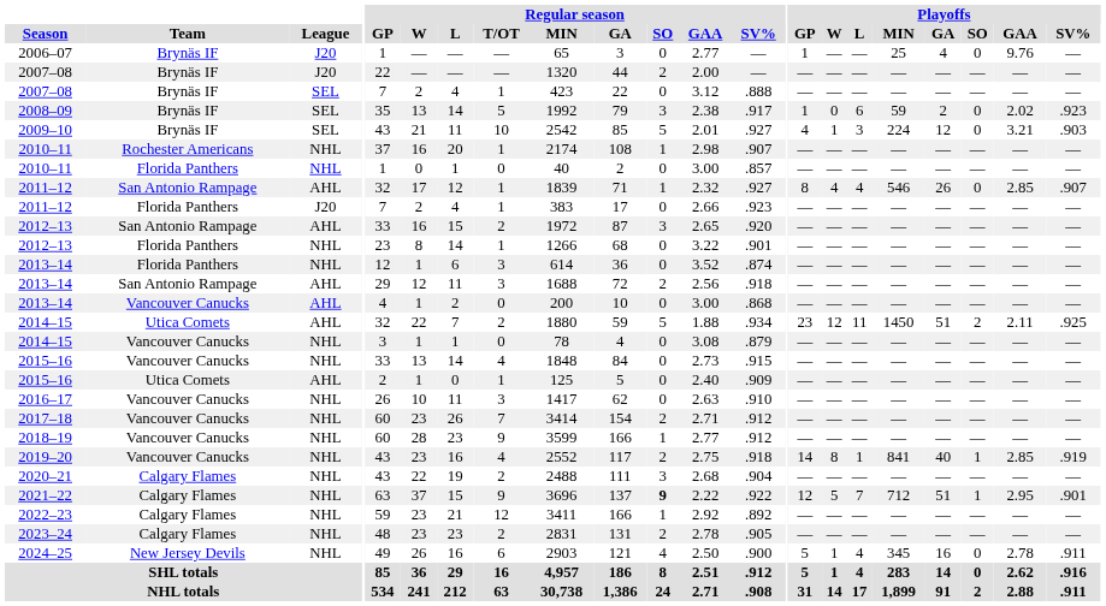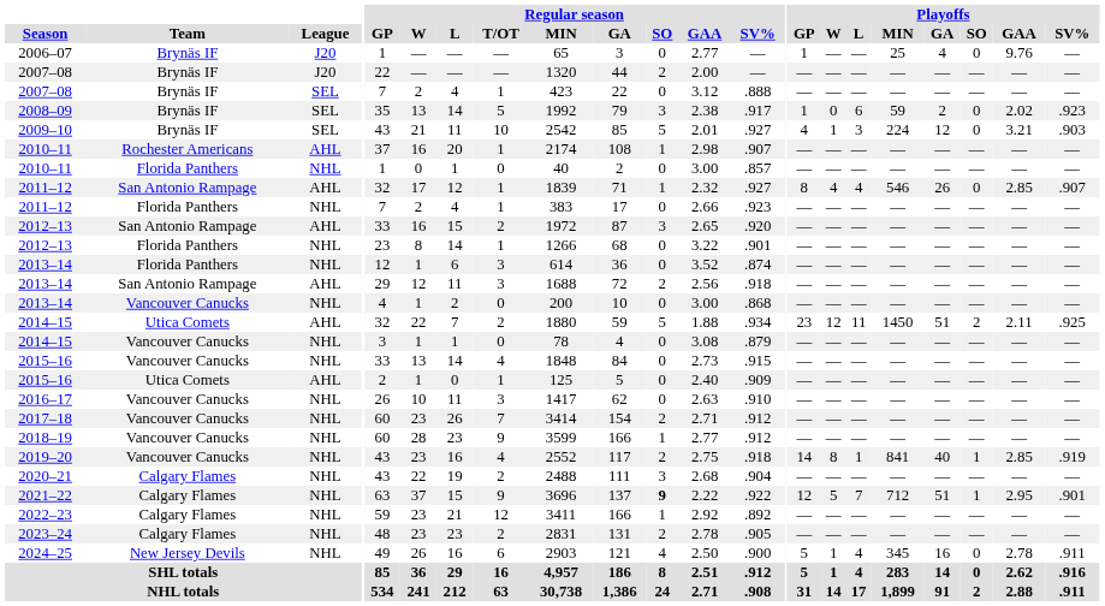2010–11 / Rochester Americans | League: NHL -> AHL
2011–12 / Florida Panthers | League: J20 -> NHL
2013–14 / Vancouver Canucks | League: AHL -> NHL
